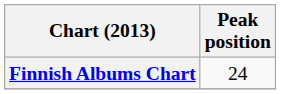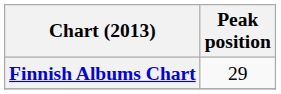Finnish Albums Chart | Peak position: 24 -> 29
